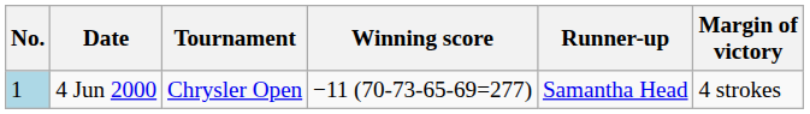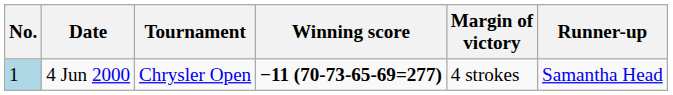columns swapped: Margin of victory <-> Runner-up
4 Jun 2000 | Winning score: normal -> bold
